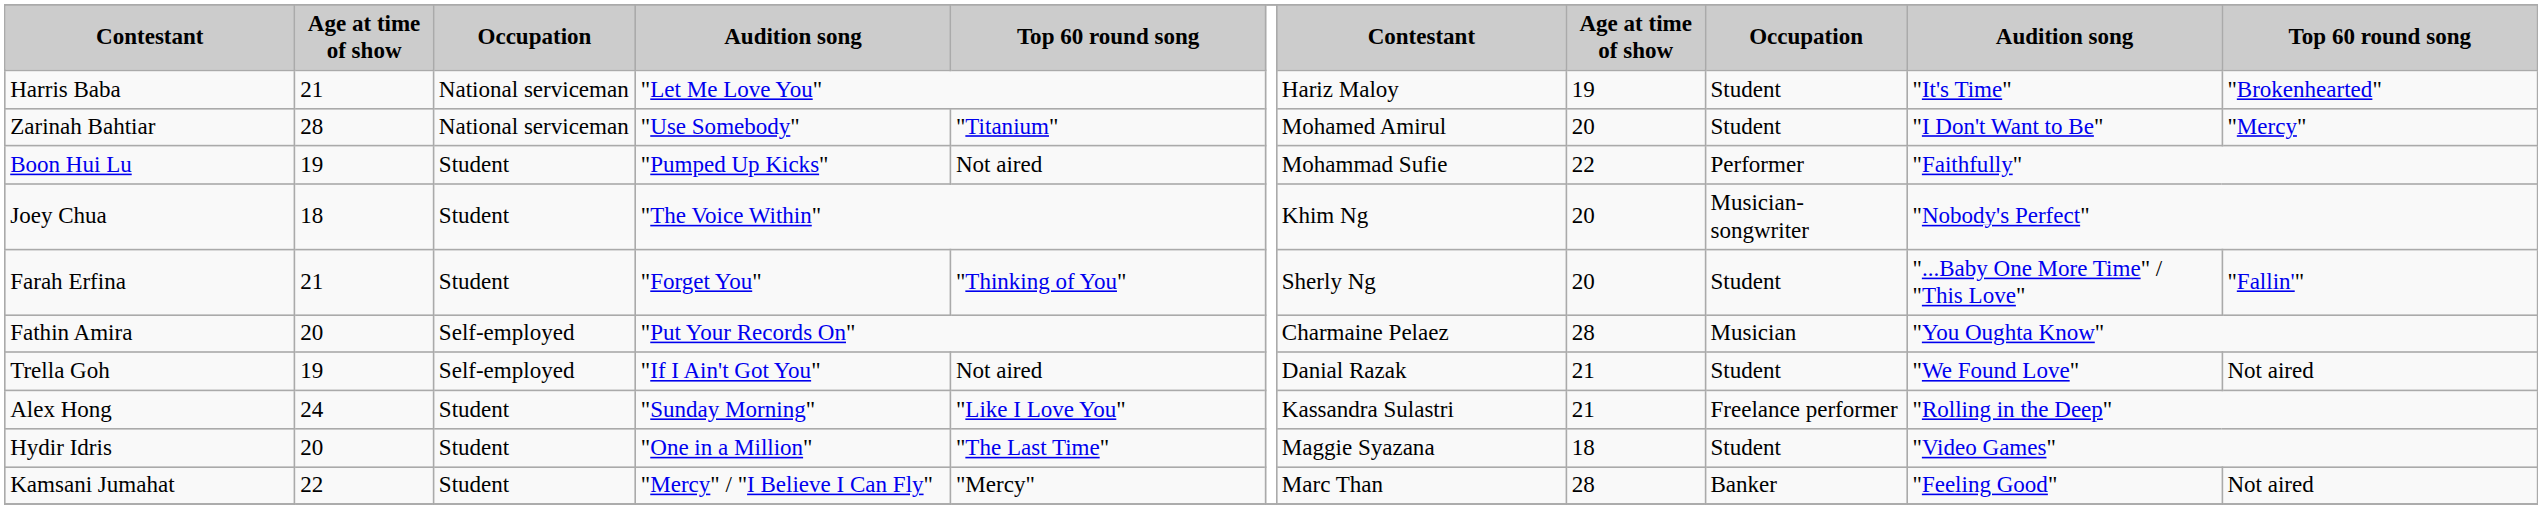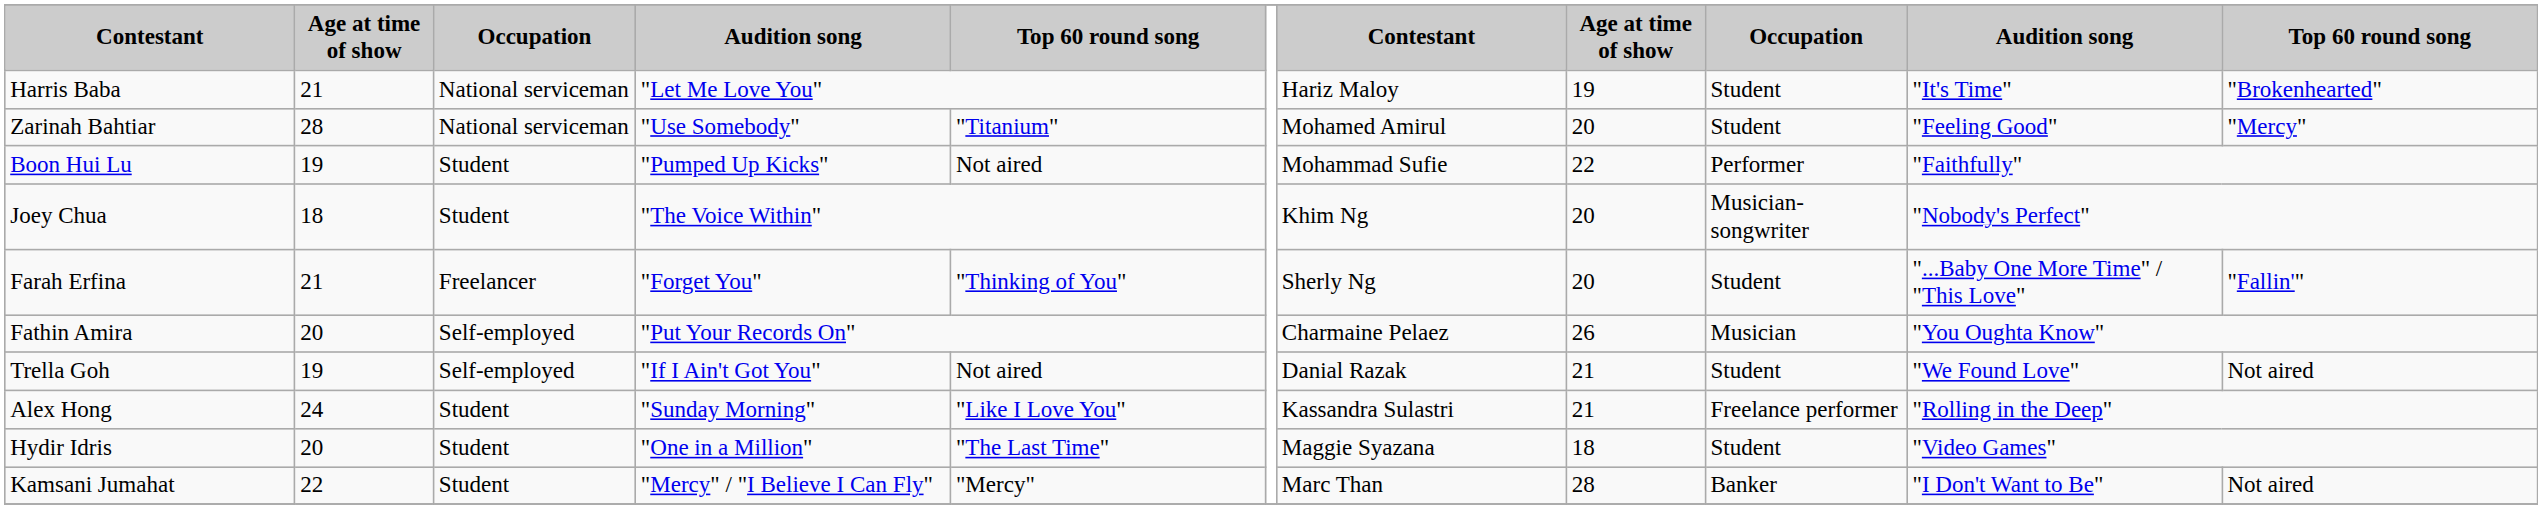Zarinah Bahtiar | column 10: "I Don't Want to Be" -> "Feeling Good"
Farah Erfina | column 3: Student -> Freelancer
Fathin Amira | column 8: 28 -> 26
Kamsani Jumahat | column 10: "Feeling Good" -> "I Don't Want to Be"
